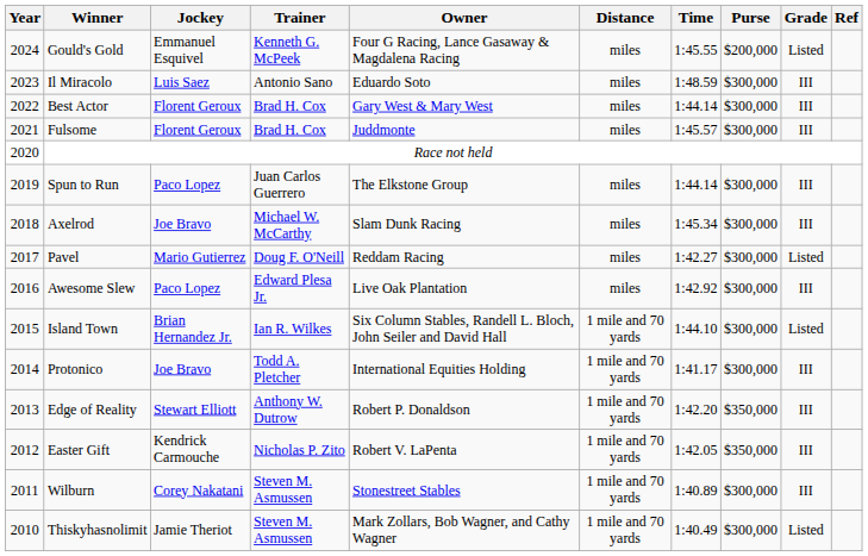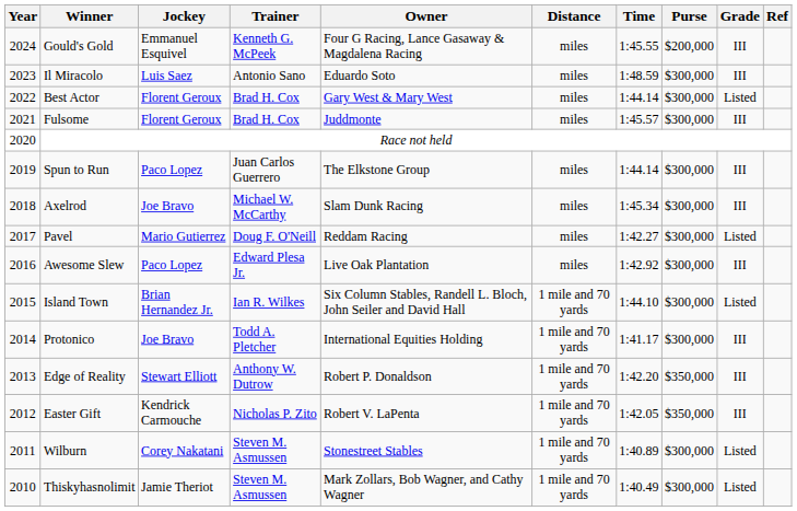Gould's Gold | Grade: Listed -> III
Best Actor | Grade: III -> Listed
Wilburn | Grade: III -> Listed
